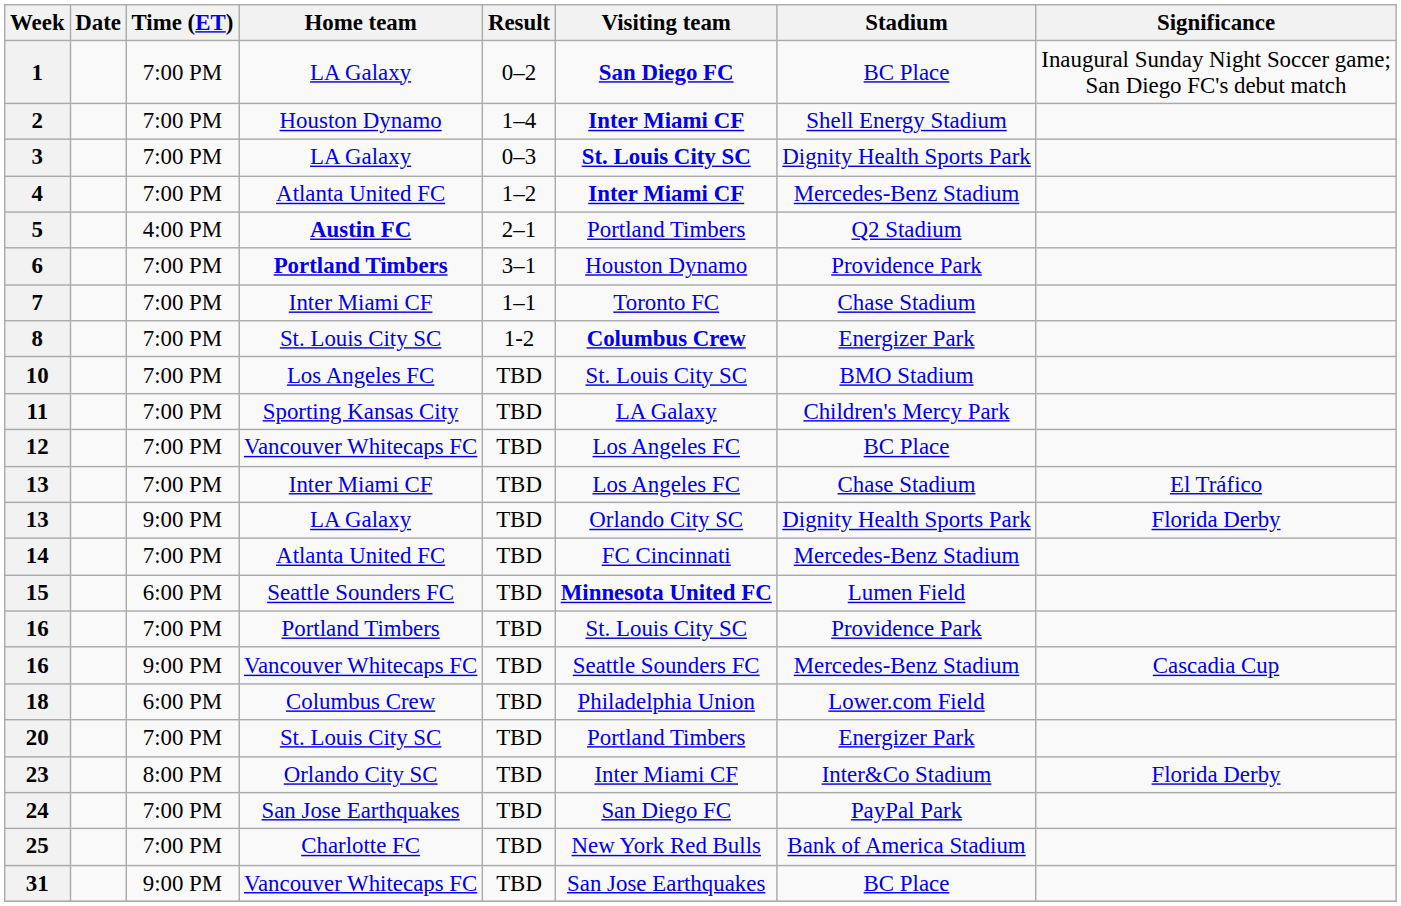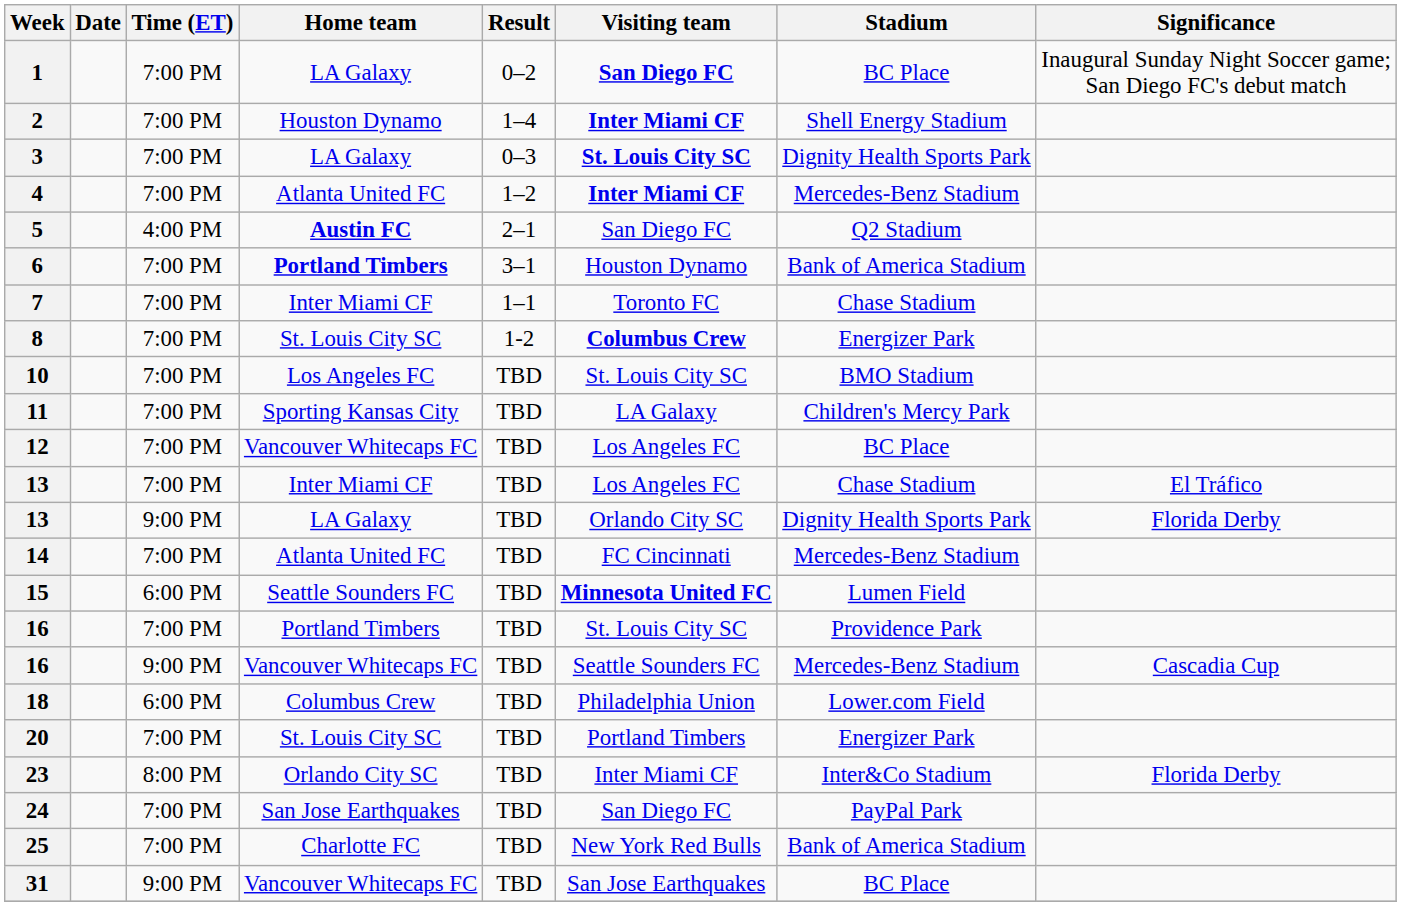5 | Visiting team: Portland Timbers -> San Diego FC
6 | Stadium: Providence Park -> Bank of America Stadium
